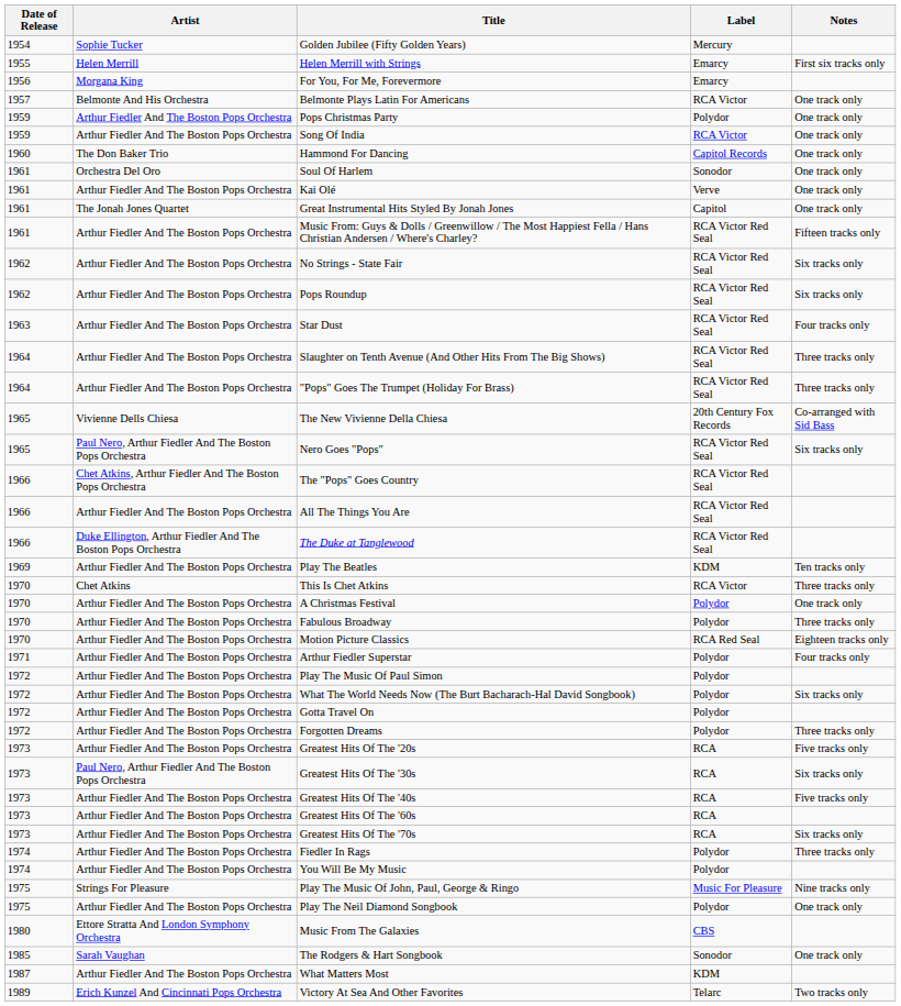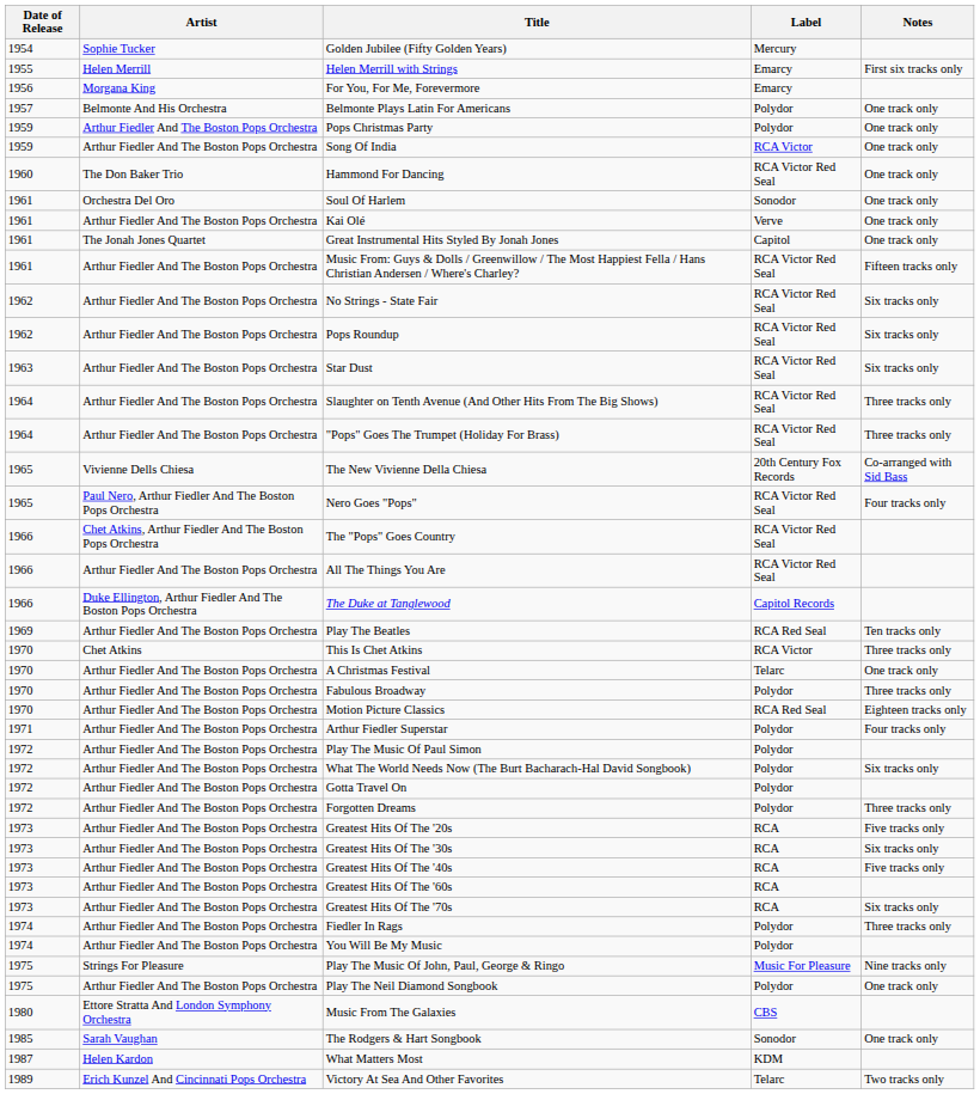Belmonte Plays Latin For Americans | Label: RCA Victor -> Polydor
Hammond For Dancing | Label: Capitol Records -> RCA Victor Red Seal
Star Dust | Notes: Four tracks only -> Six tracks only
Nero Goes "Pops" | Notes: Six tracks only -> Four tracks only
The Duke at Tanglewood | Label: RCA Victor Red Seal -> Capitol Records
Play The Beatles | Label: KDM -> RCA Red Seal
A Christmas Festival | Label: Polydor -> Telarc
Greatest Hits Of The '30s | Artist: Paul Nero, Arthur Fiedler And The Boston Pops Orchestra -> Arthur Fiedler And The Boston Pops Orchestra
What Matters Most | Artist: Arthur Fiedler And The Boston Pops Orchestra -> Helen Kardon
